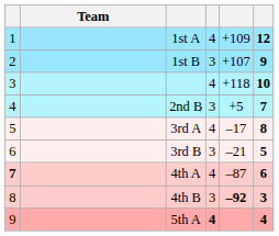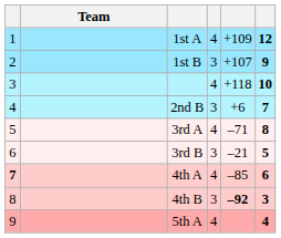2nd B | column 5: +5 -> +6
3rd A | column 5: –17 -> –71
4th A | column 5: –87 -> –85
5th A | column 4: bold -> normal
